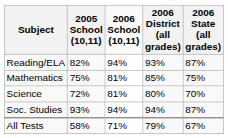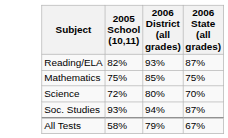- column: 2006 School (10,11) | 94% | 81% | 81% | 94% | 71%
